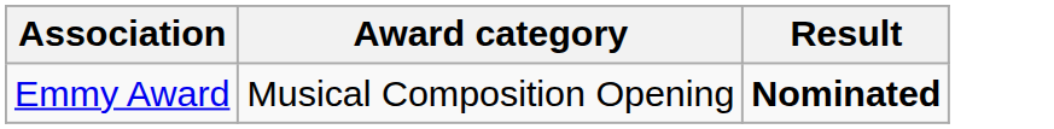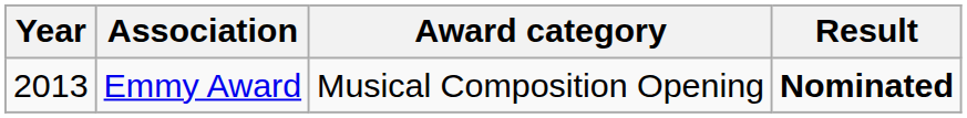+ column: Year | 2013
